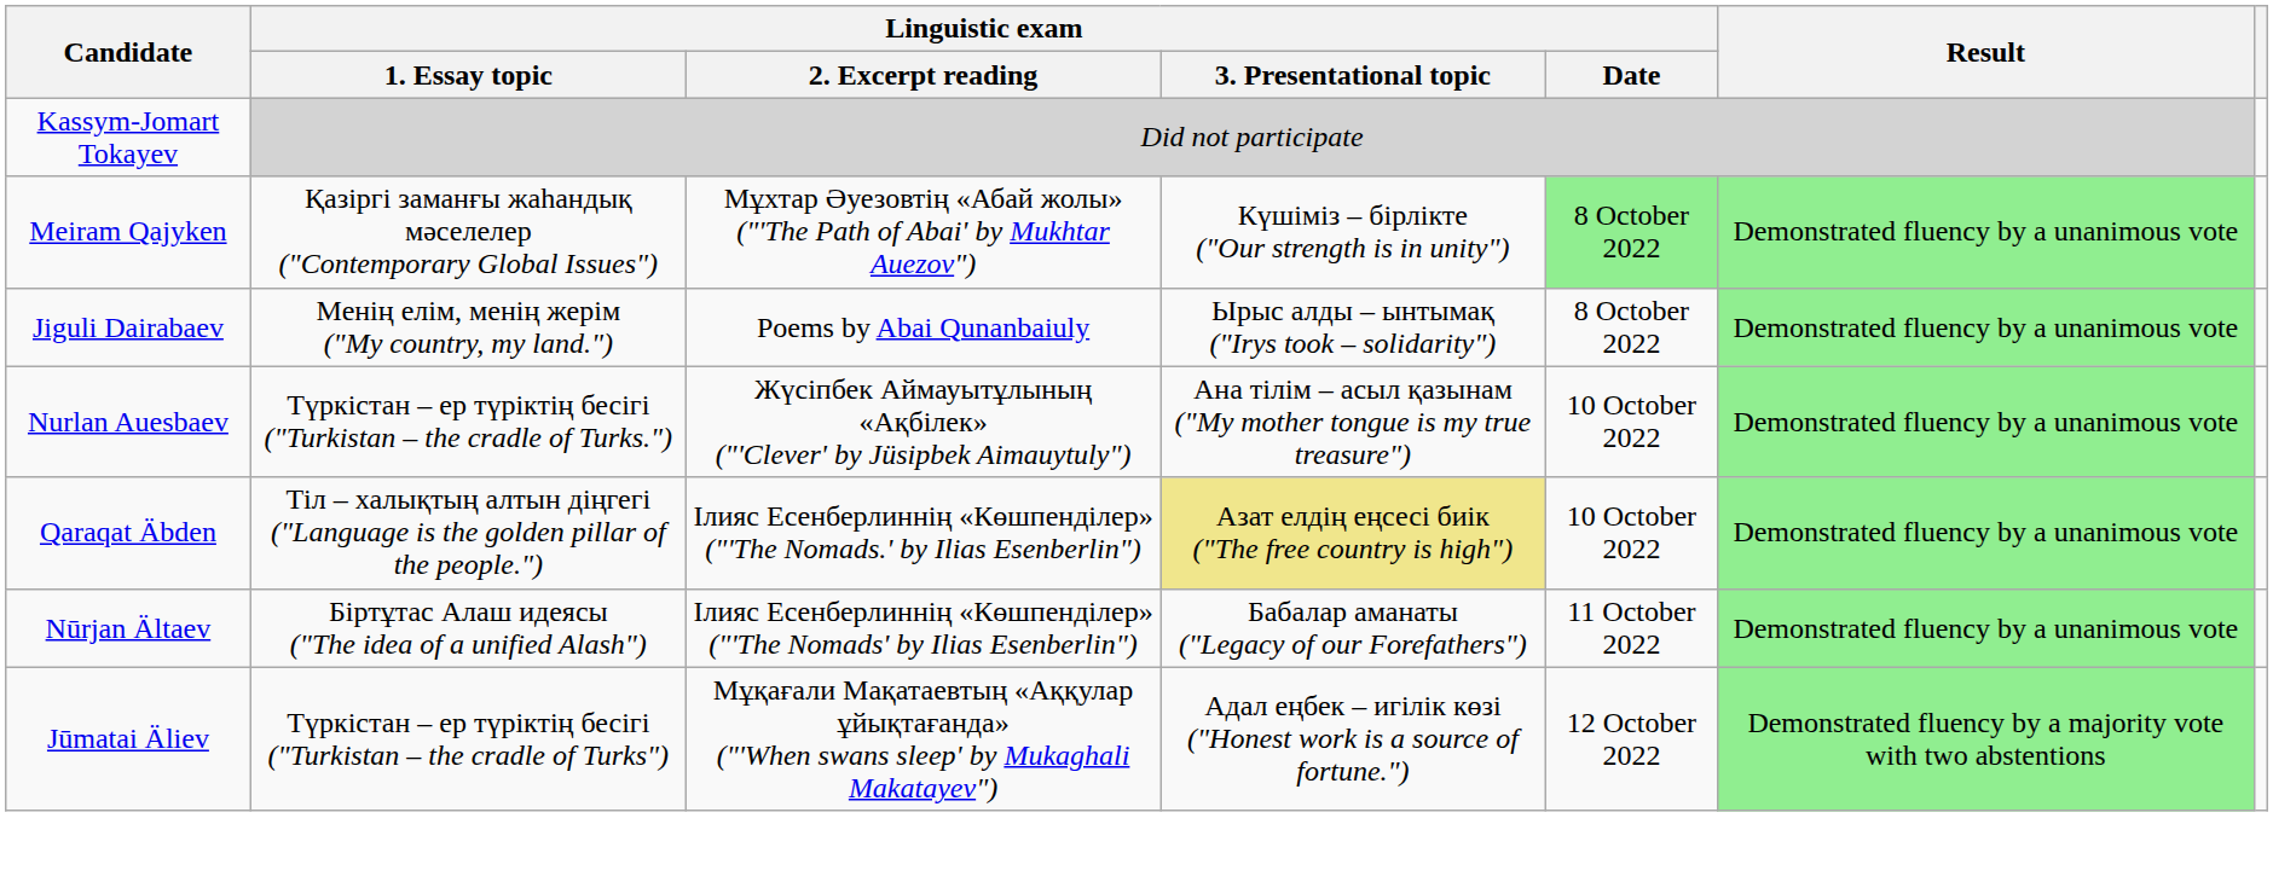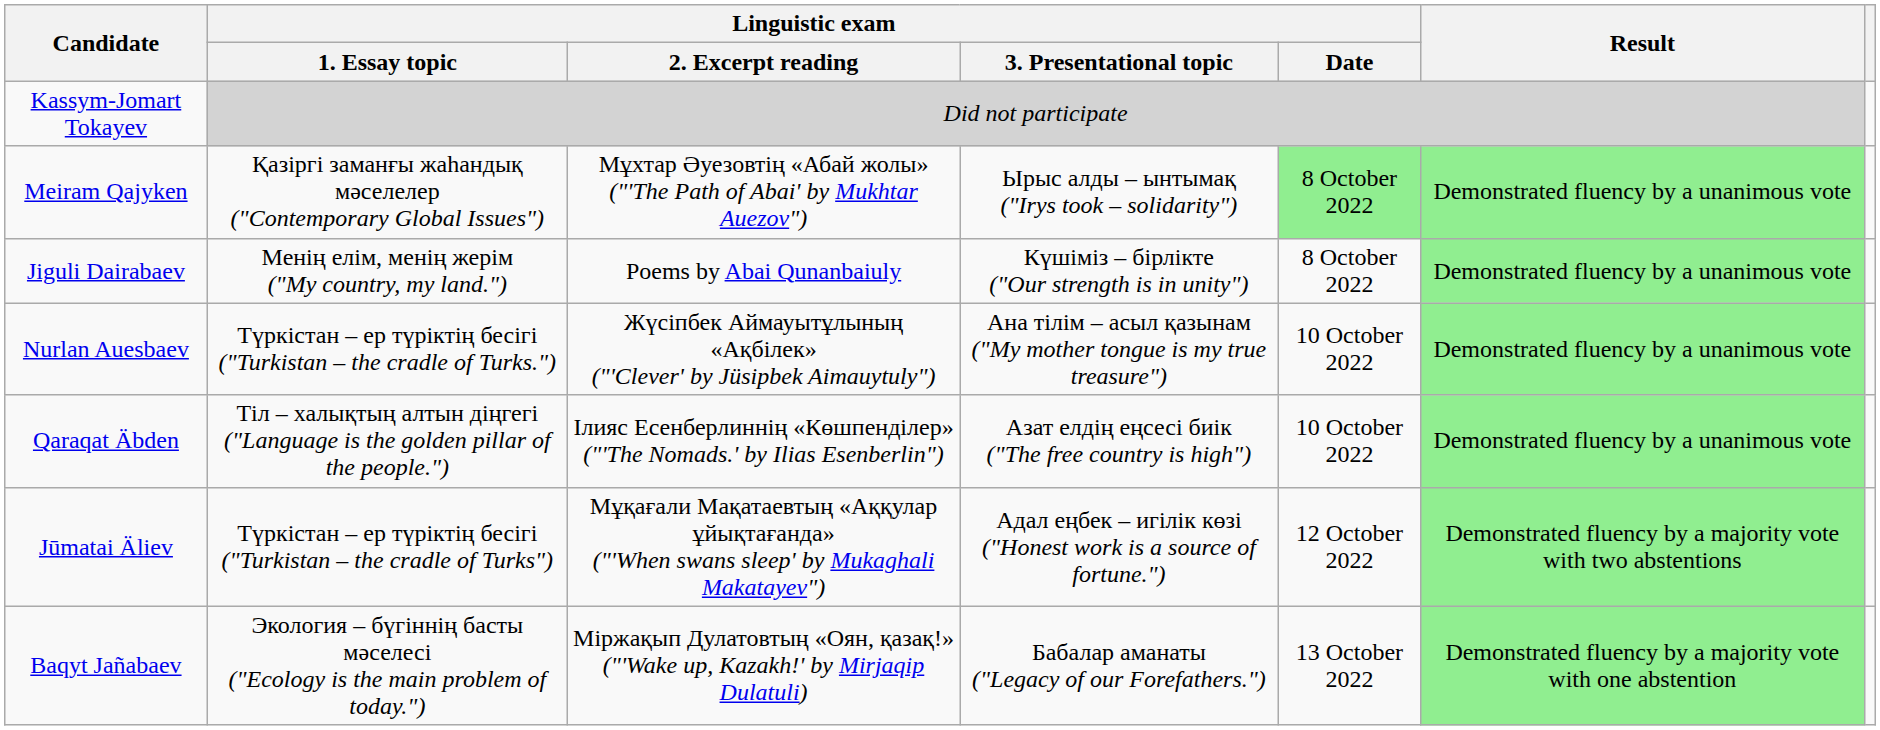Meiram Qajyken | Linguistic exam / 3. Presentational topic: Күшіміз – бірлікте ("Our strength is in unity") -> Ырыс алды – ынтымақ ("Irys took – solidarity")
Jiguli Dairabaev | Linguistic exam / 3. Presentational topic: Ырыс алды – ынтымақ ("Irys took – solidarity") -> Күшіміз – бірлікте ("Our strength is in unity")
Qaraqat Äbden | Linguistic exam / 3. Presentational topic: khaki background -> no background
- row: Nūrjan Ältaev | Біртұтас Алаш идеясы ("The idea of a unified Alash") | Ілияс Есенберлиннің «Көшпенділер» ("'The Nomads' by Ilias Esenberlin") | Бабалар аманаты ("Legacy of our Forefathers") | 11 October 2022 | Demonstrated fluency by a unanimous vote
+ row: Baqyt Jañabaev | Экология – бүгіннің басты мәселесі ("Ecology is the main problem of today.") | Міржақып Дулатовтың «Оян, қазақ!» ("'Wake up, Kazakh!' by Mirjaqip Dulatuli) | Бабалар аманаты ("Legacy of our Forefathers.") | 13 October 2022 | Demonstrated fluency by a majority vote with one abstention
